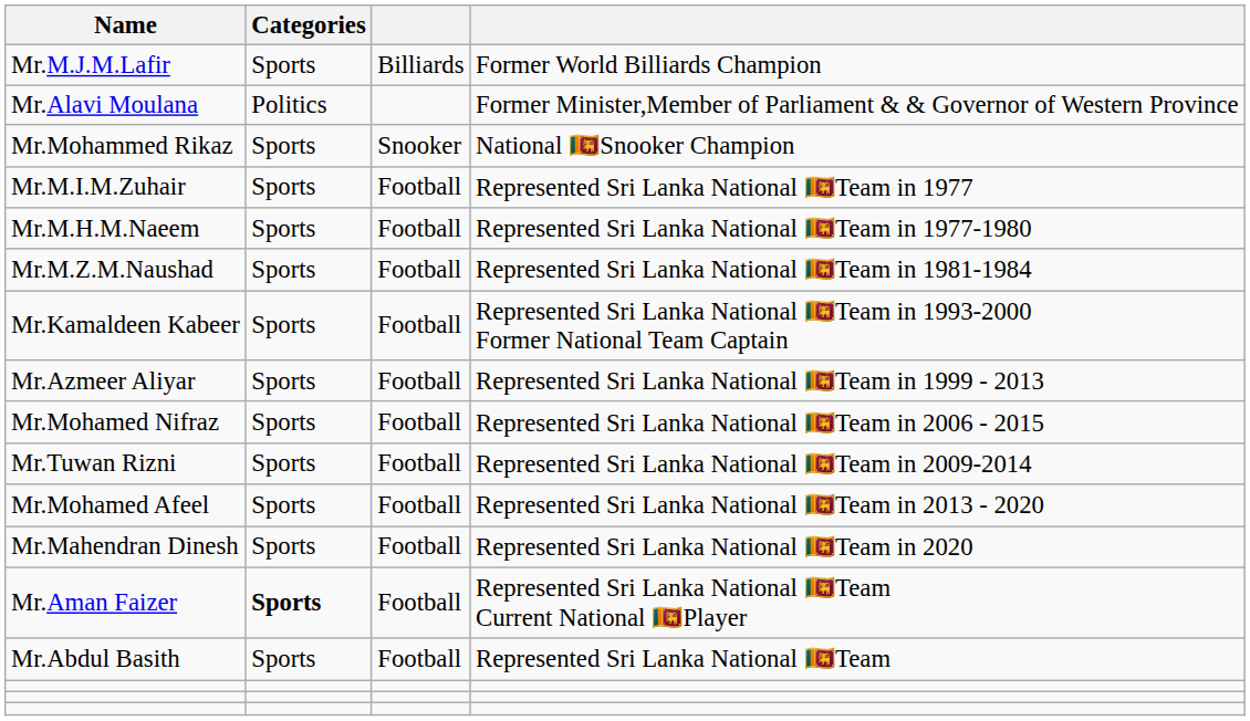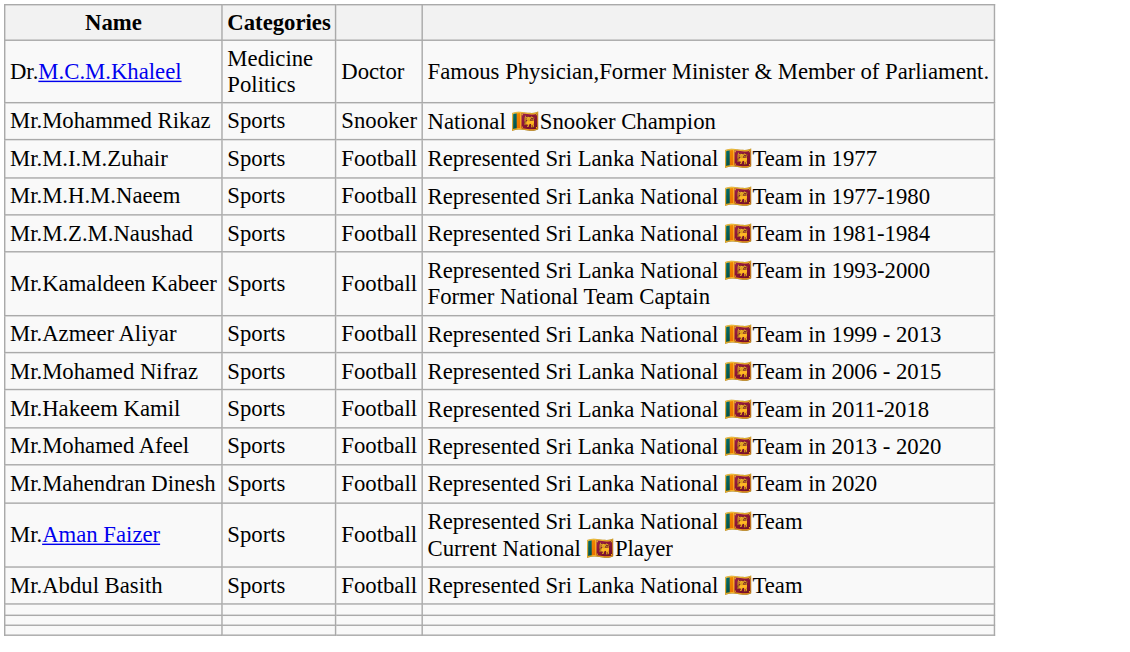+ row: Dr.M.C.M.Khaleel | Medicine Politics | Doctor | Famous Physician,Former Minister & Member of Parliament.
- row: Mr.M.J.M.Lafir | Sports | Billiards | Former World Billiards Champion
- row: Mr.Alavi Moulana | Politics | Former Minister,Member of Parliament & & Governor of Western Province
- row: Mr.Tuwan Rizni | Sports | Football | Represented Sri Lanka National 🇱🇰Team in 2009-2014
+ row: Mr.Hakeem Kamil | Sports | Football | Represented Sri Lanka National 🇱🇰Team in 2011-2018
Mr.Aman Faizer | Categories: bold -> normal
